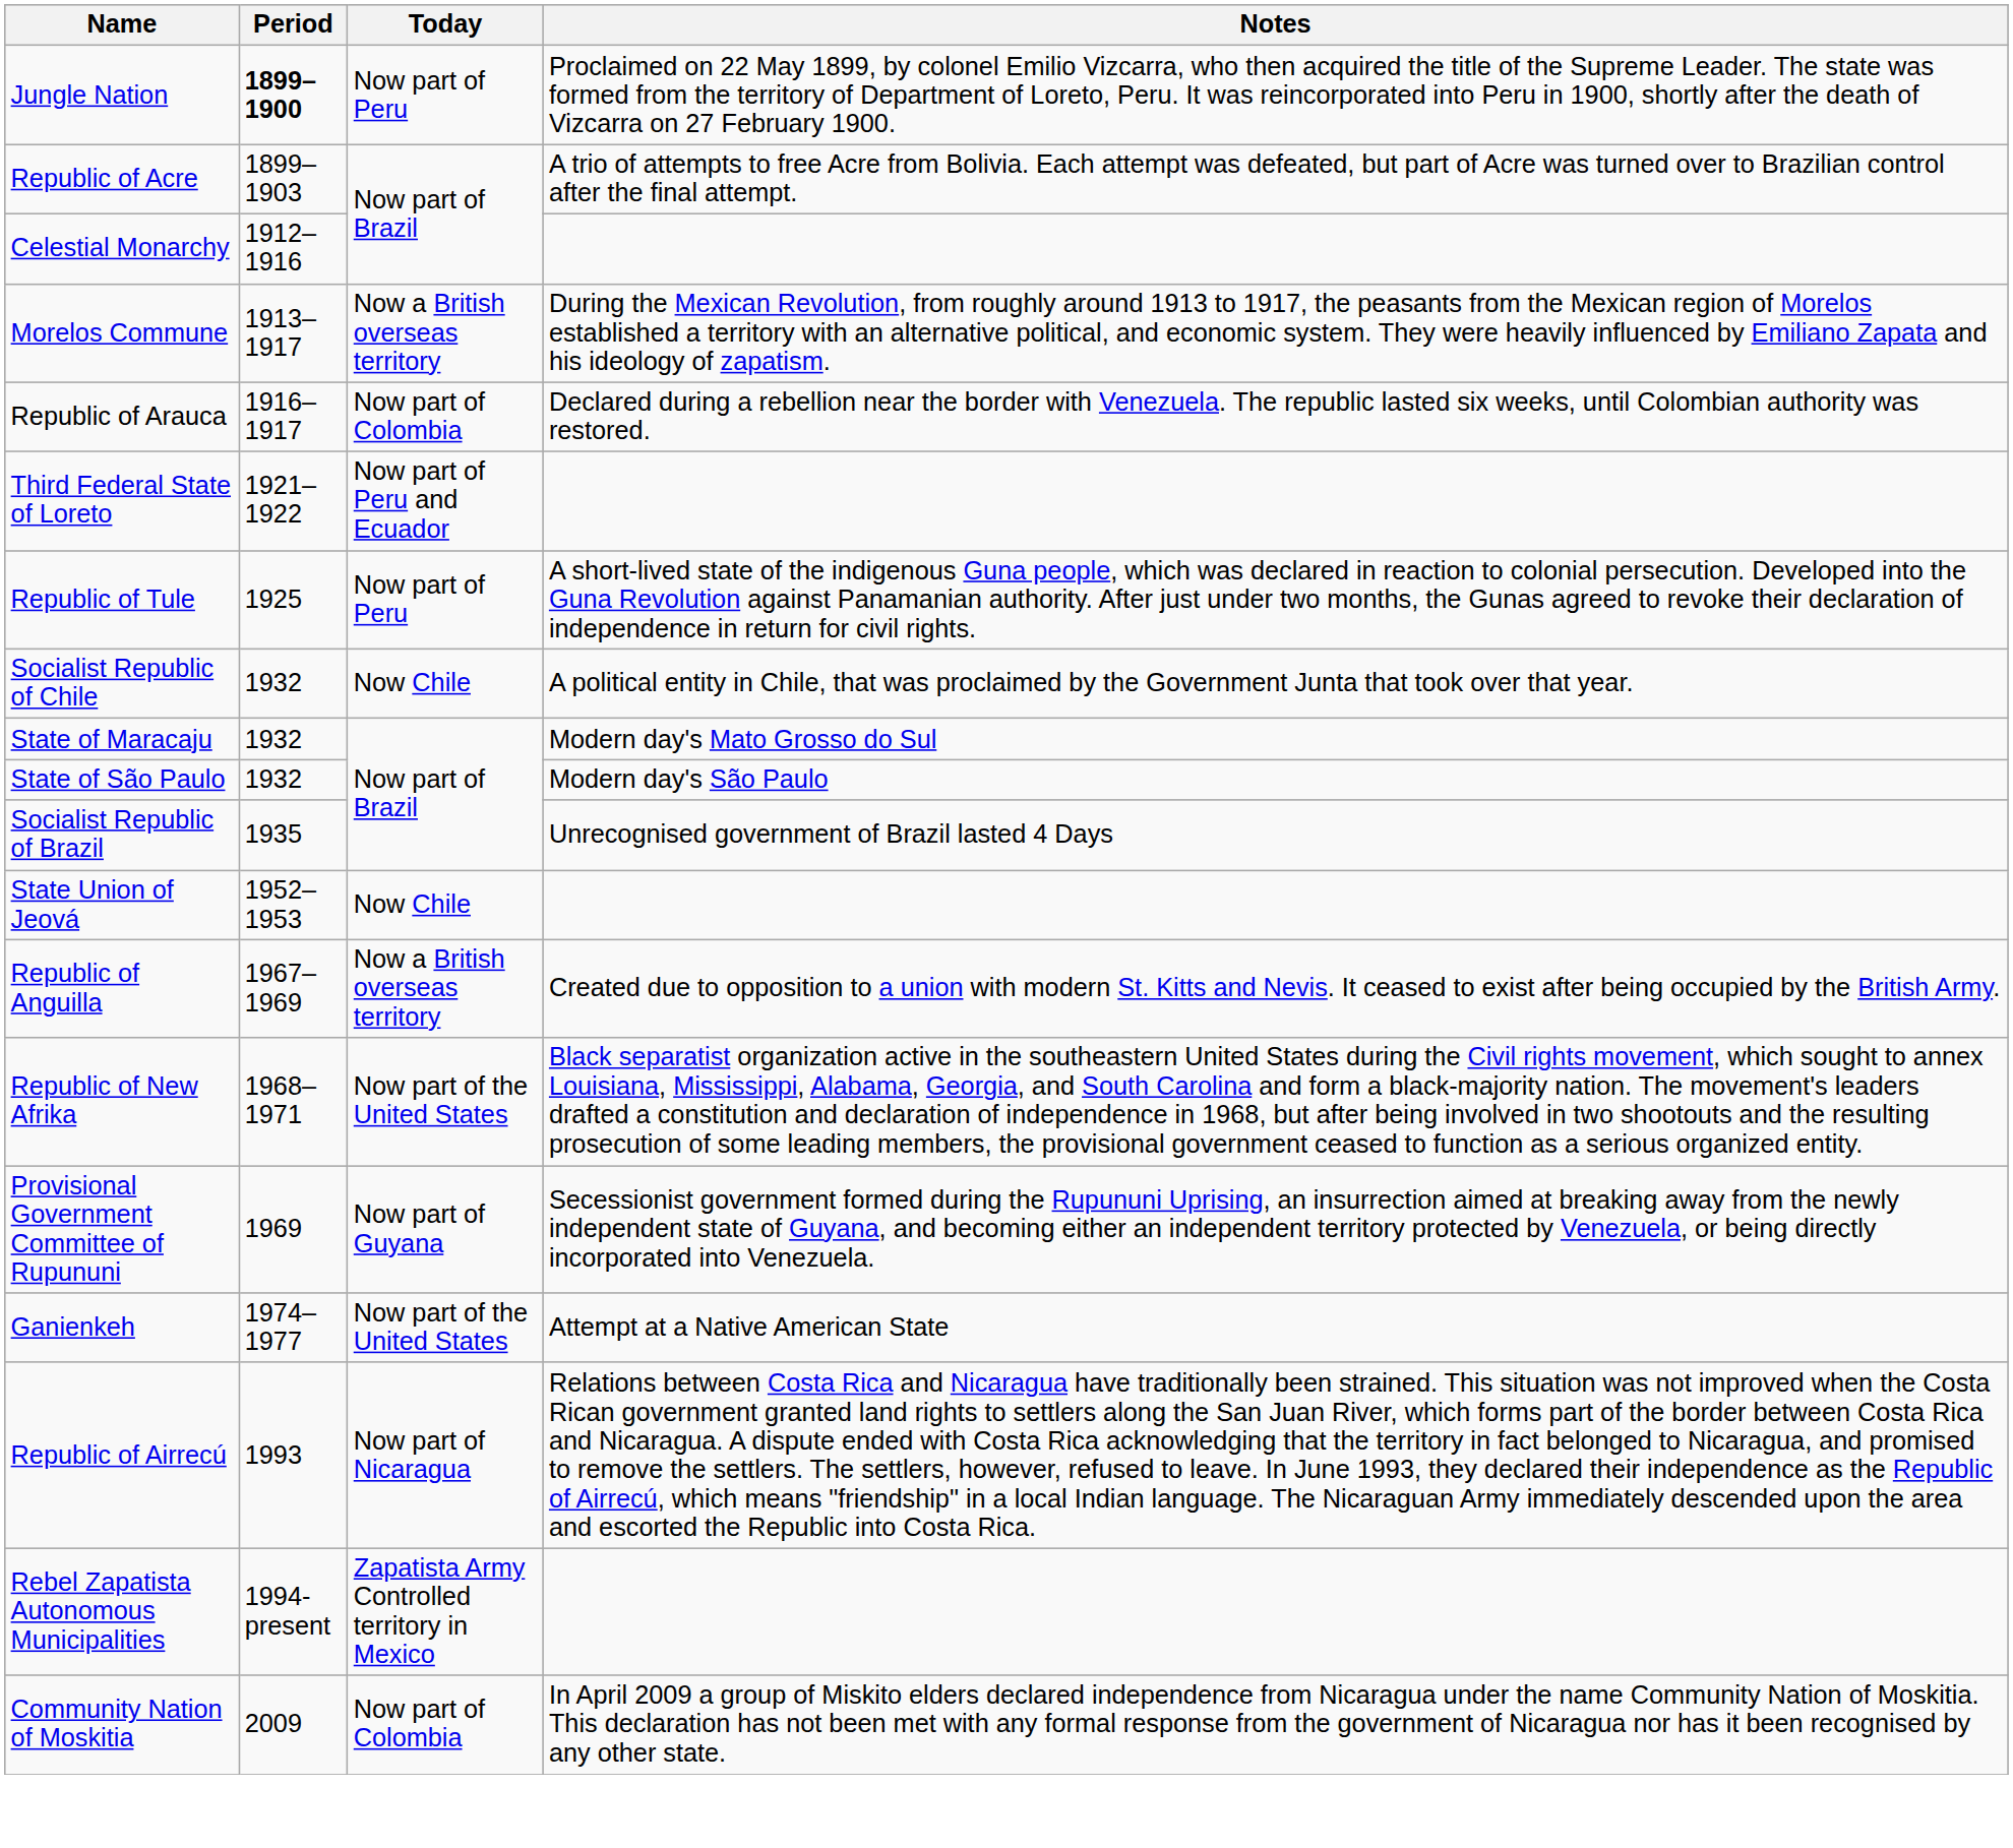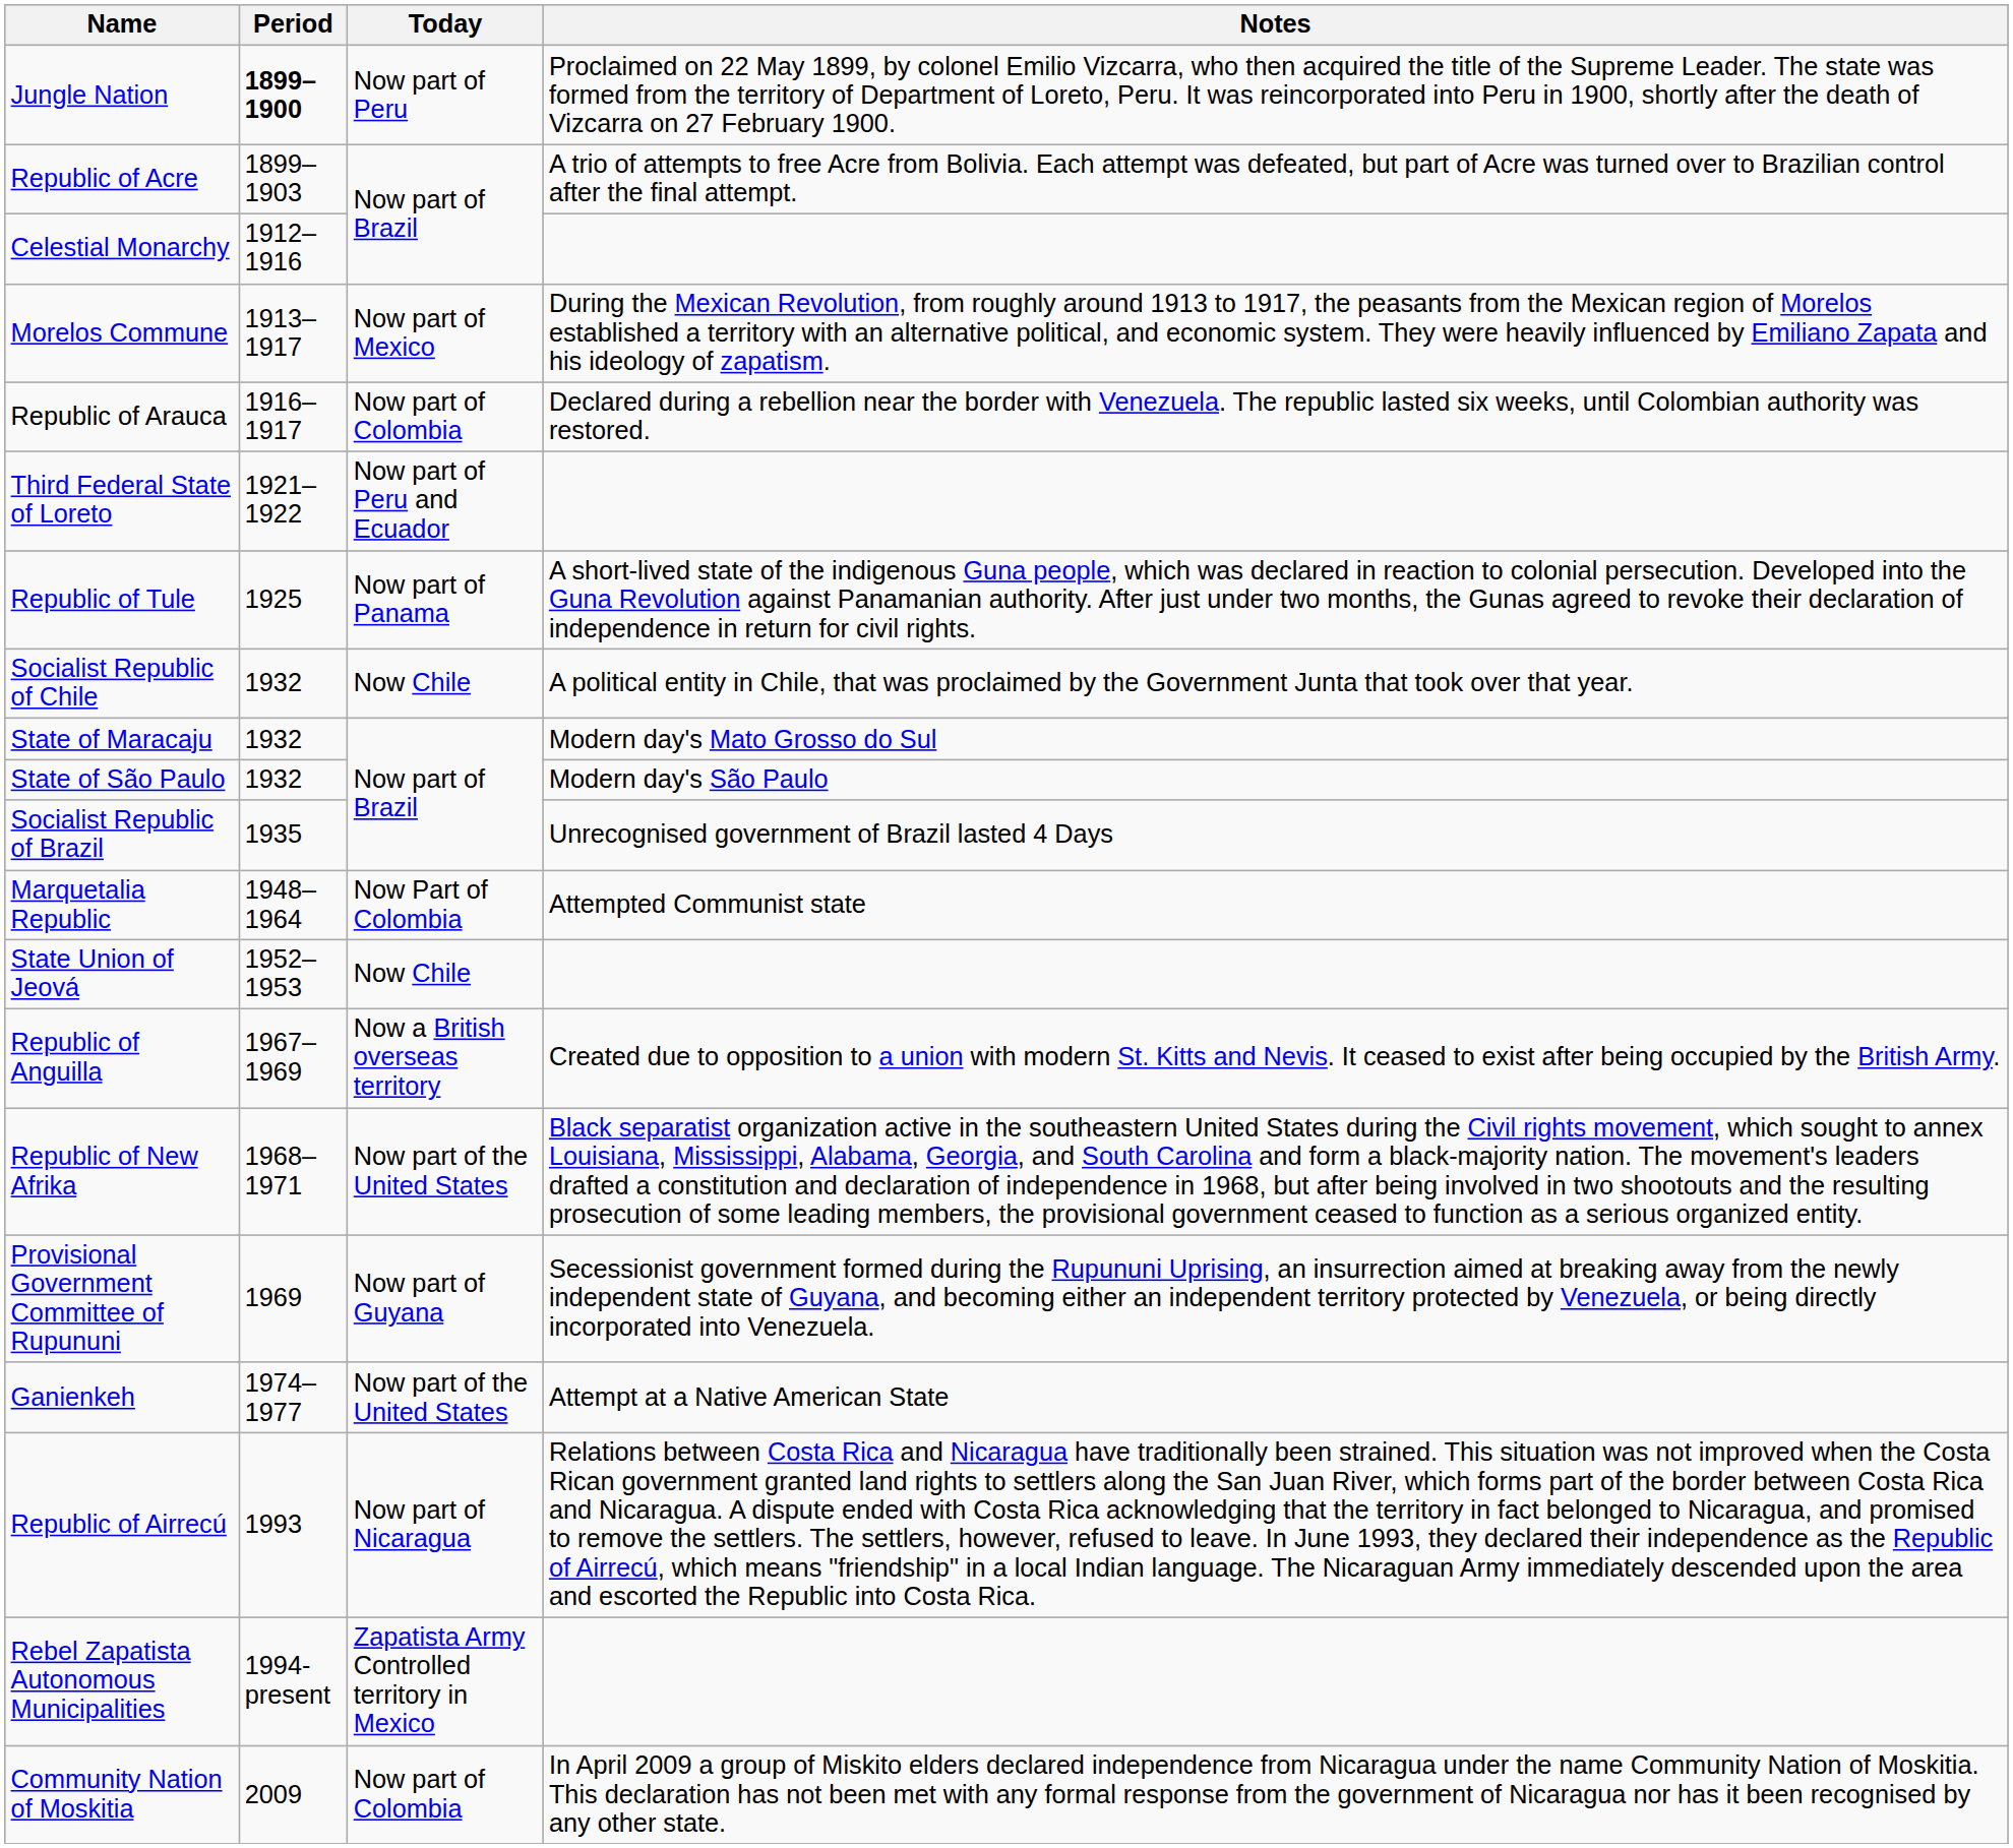Morelos Commune | Today: Now a British overseas territory -> Now part of Mexico
Republic of Tule | Today: Now part of Peru -> Now part of Panama
+ row: Marquetalia Republic | 1948–1964 | Now Part of Colombia | Attempted Communist state
